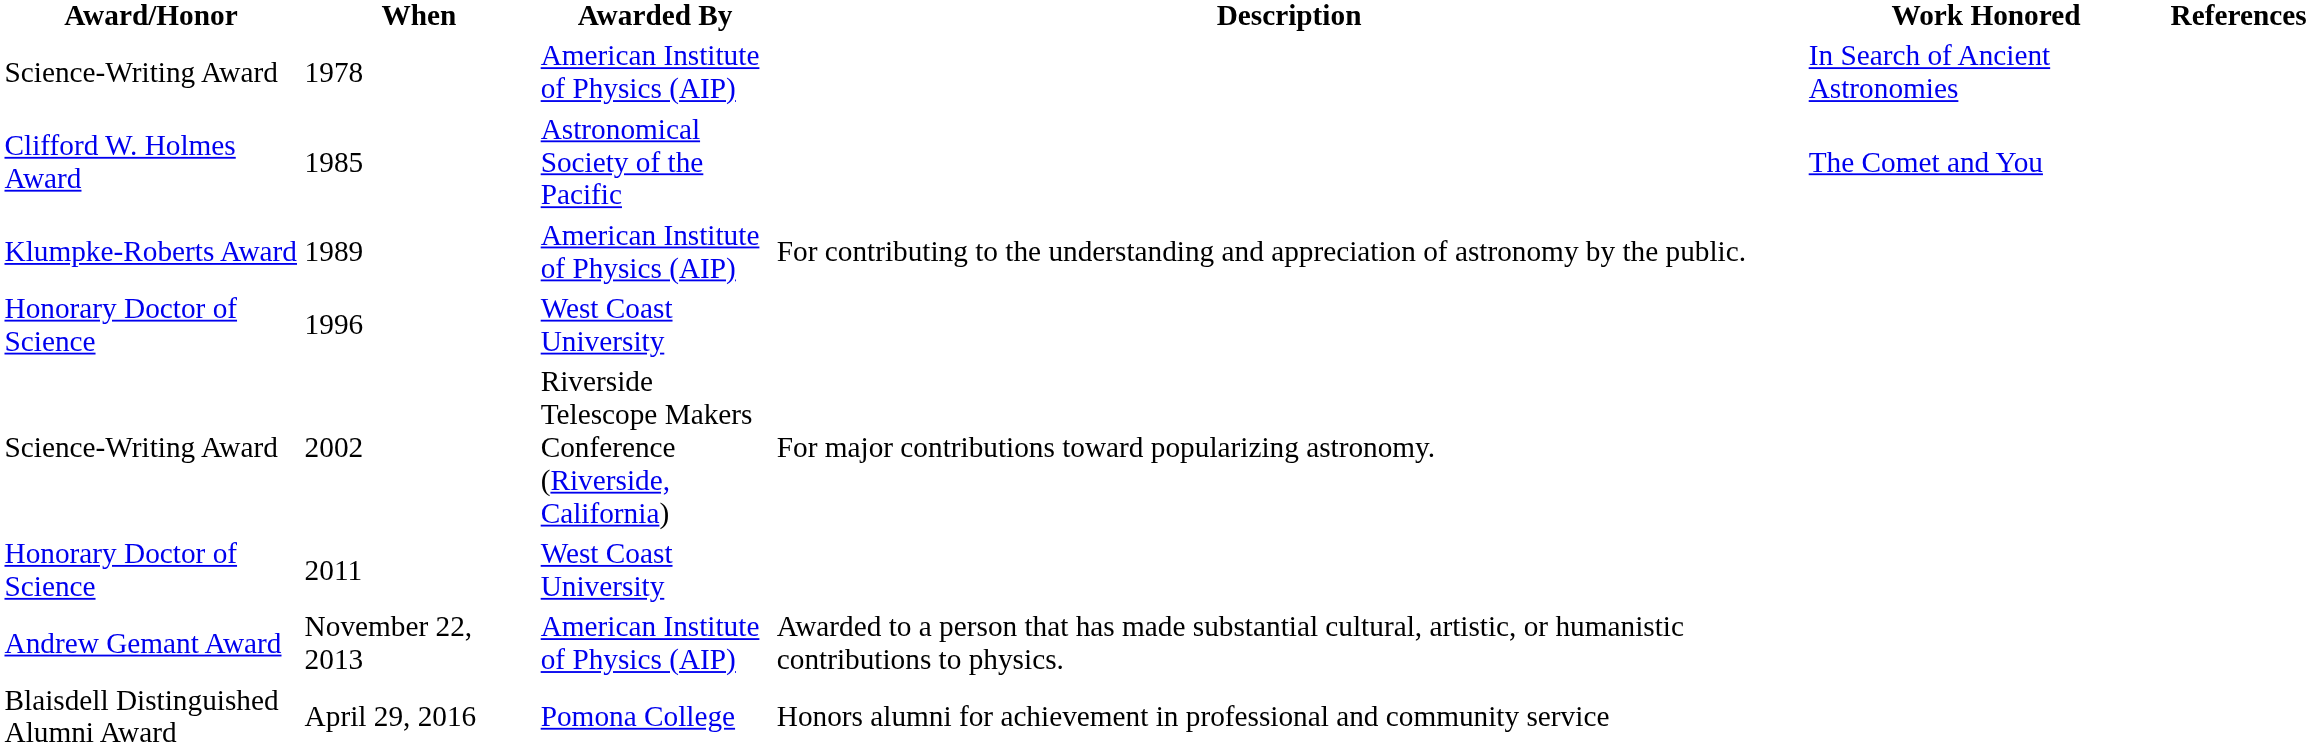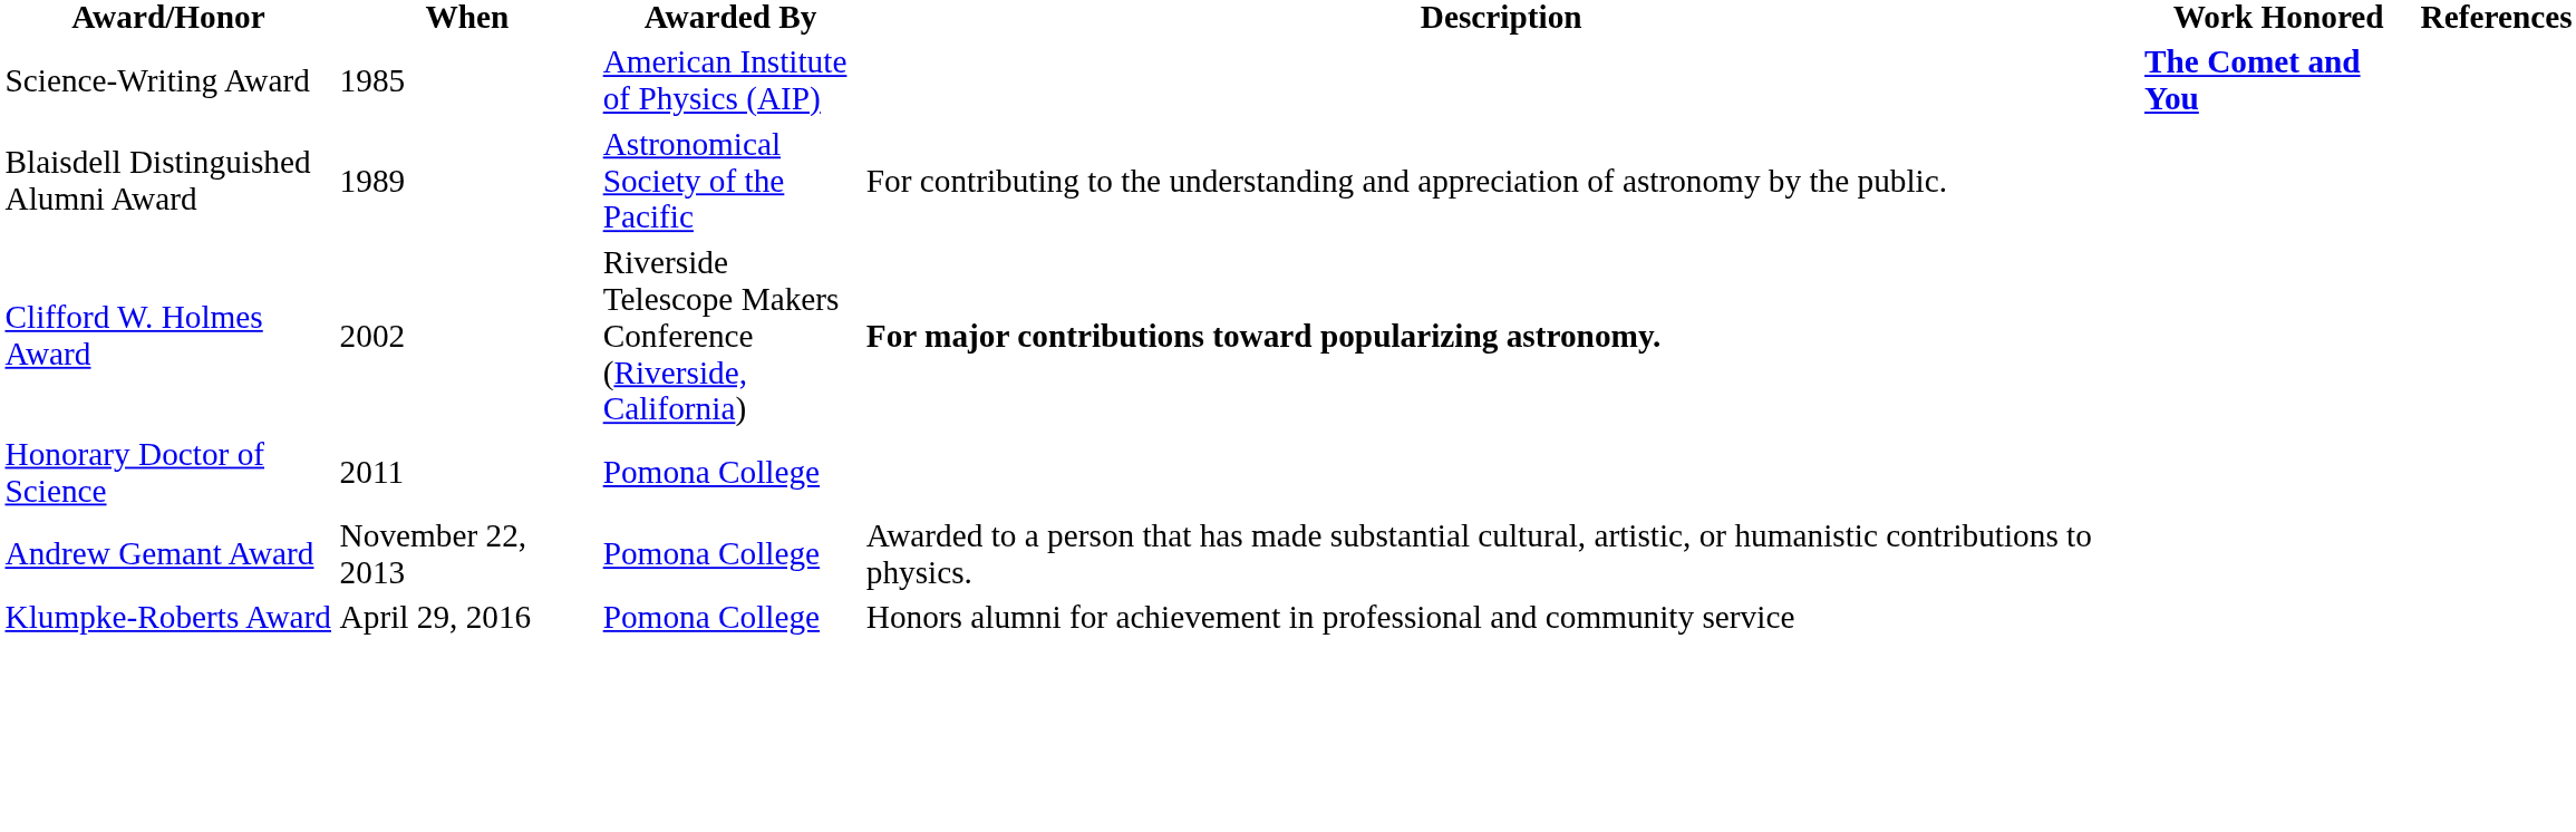- row: Science-Writing Award | 1978 | American Institute of Physics (AIP) | In Search of Ancient Astronomies
1985 | Award/Honor: Clifford W. Holmes Award -> Science-Writing Award
1985 | Awarded By: Astronomical Society of the Pacific -> American Institute of Physics (AIP)
1985 | Work Honored: normal -> bold
1989 | Award/Honor: Klumpke-Roberts Award -> Blaisdell Distinguished Alumni Award
1989 | Awarded By: American Institute of Physics (AIP) -> Astronomical Society of the Pacific
- row: Honorary Doctor of Science | 1996 | West Coast University
2002 | Award/Honor: Science-Writing Award -> Clifford W. Holmes Award
2002 | Description: normal -> bold
2011 | Awarded By: West Coast University -> Pomona College
November 22, 2013 | Awarded By: American Institute of Physics (AIP) -> Pomona College
April 29, 2016 | Award/Honor: Blaisdell Distinguished Alumni Award -> Klumpke-Roberts Award
